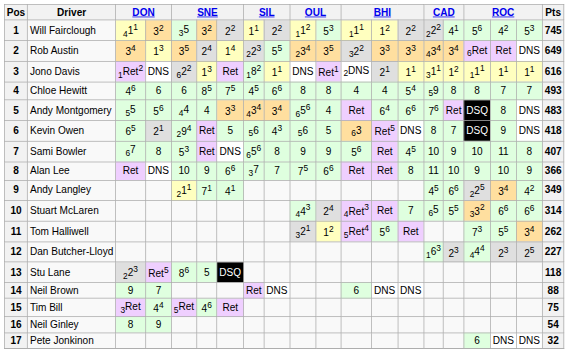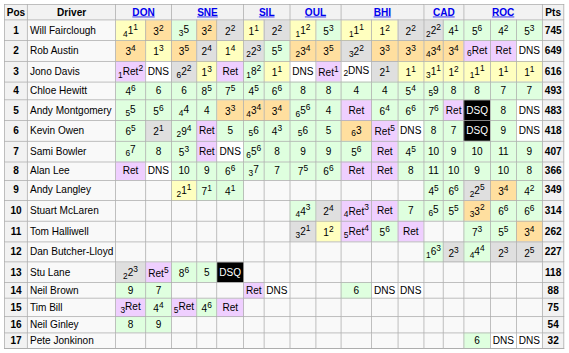Sami Bowler | column 19: 8 -> 9
Alan Lee | column 19: 9 -> 8
